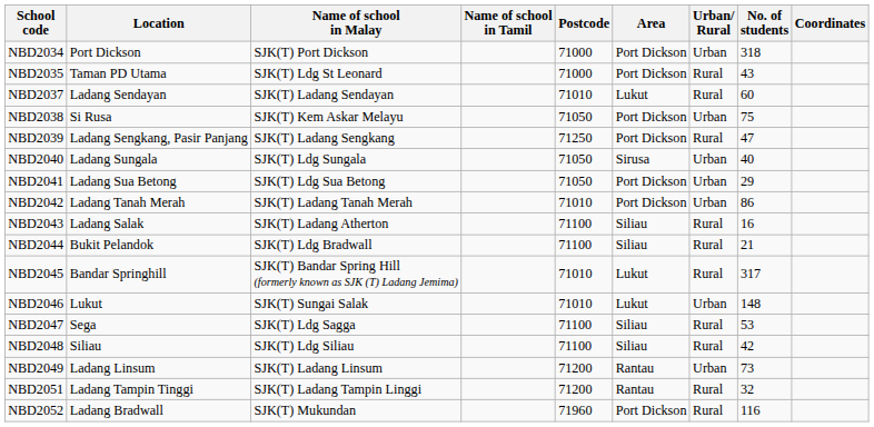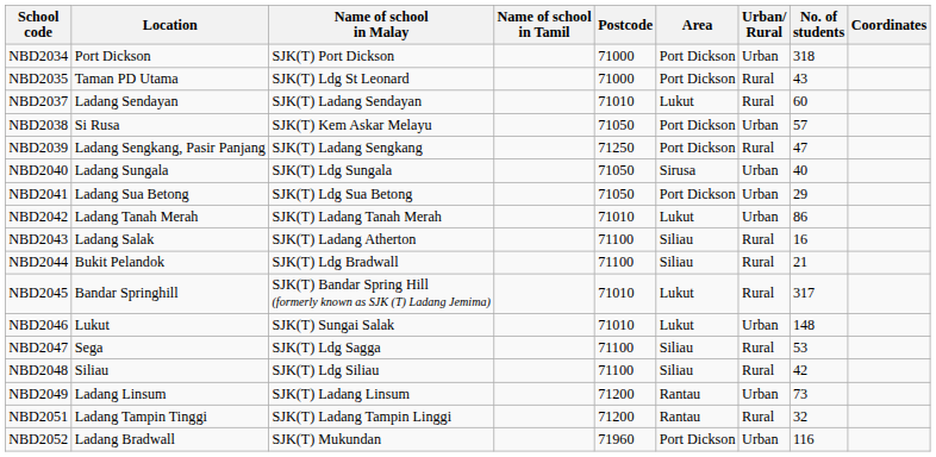NBD2038 | No. of students: 75 -> 57
NBD2042 | Area: Port Dickson -> Lukut
NBD2052 | Urban/ Rural: Rural -> Urban
